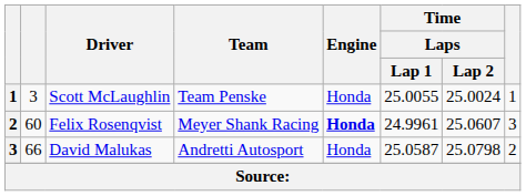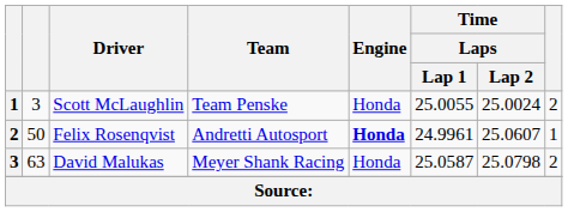Scott McLaughlin | column 8: 1 -> 2
Felix Rosenqvist | column 2: 60 -> 50
Felix Rosenqvist | Team: Meyer Shank Racing -> Andretti Autosport
Felix Rosenqvist | column 8: 3 -> 1
David Malukas | column 2: 66 -> 63
David Malukas | Team: Andretti Autosport -> Meyer Shank Racing
